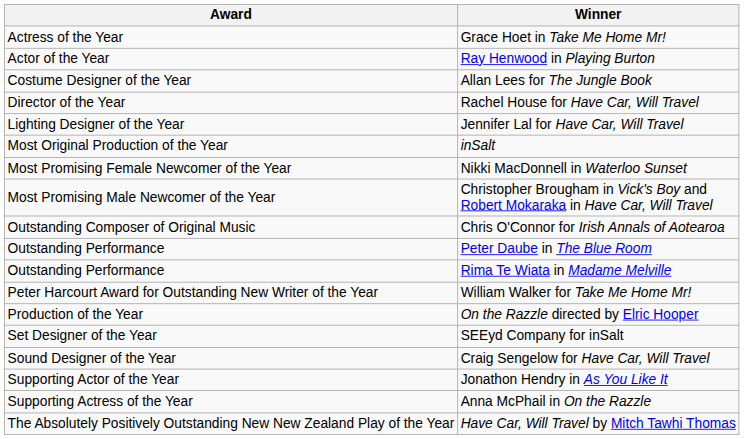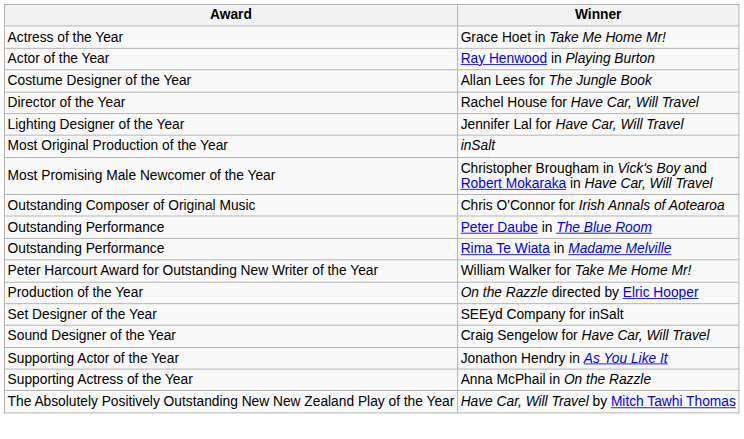- row: Most Promising Female Newcomer of the Year | Nikki MacDonnell in Waterloo Sunset
